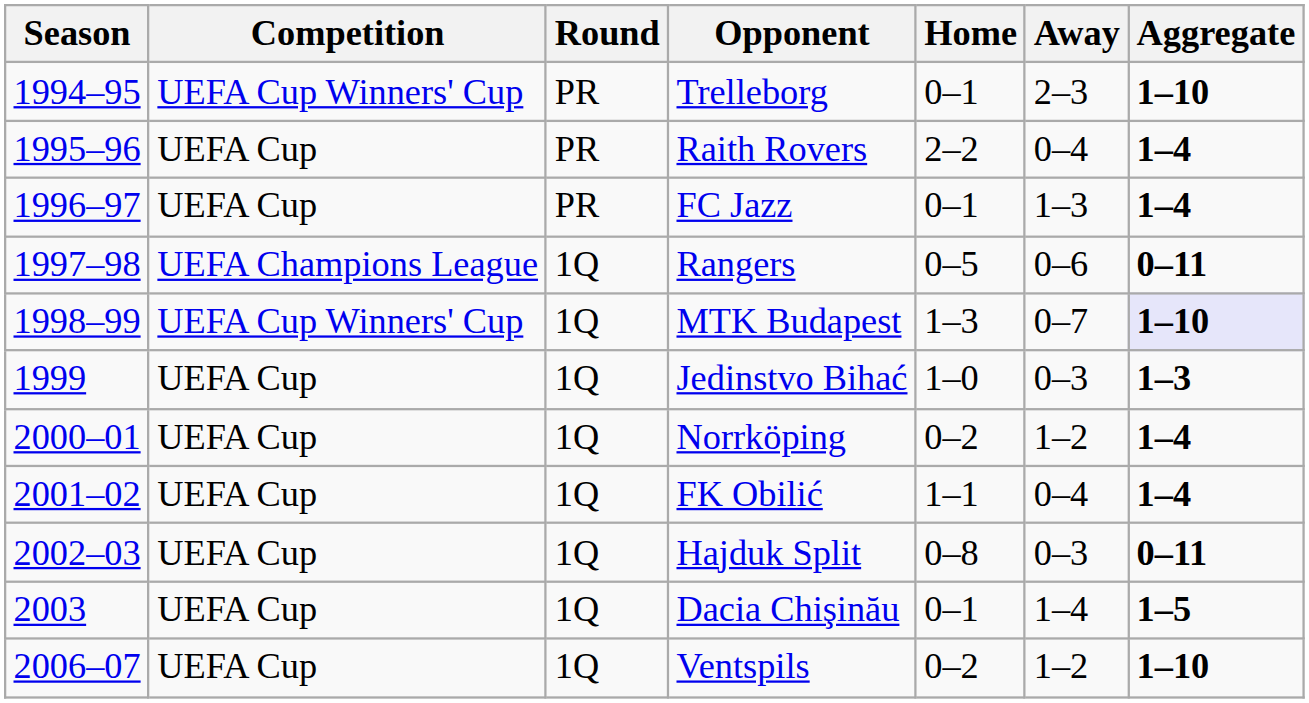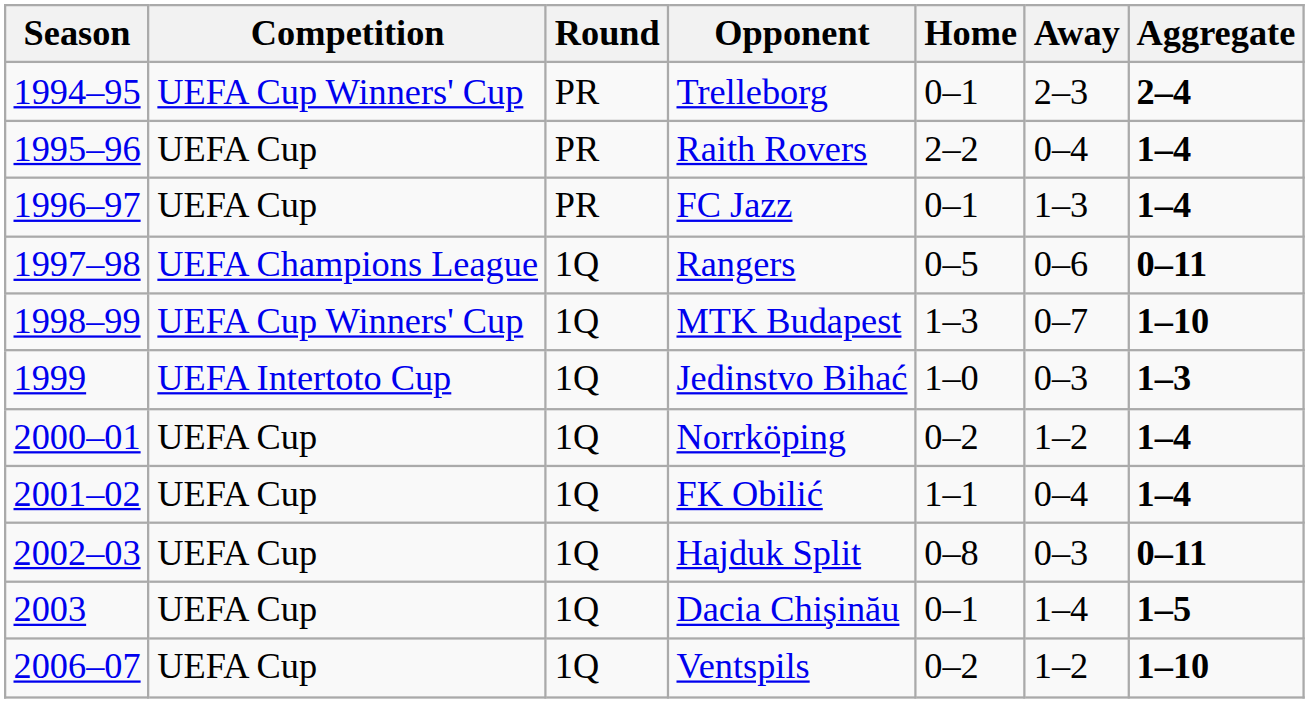Trelleborg | Aggregate: 1–10 -> 2–4
MTK Budapest | Aggregate: lavender background -> no background
Jedinstvo Bihać | Competition: UEFA Cup -> UEFA Intertoto Cup
